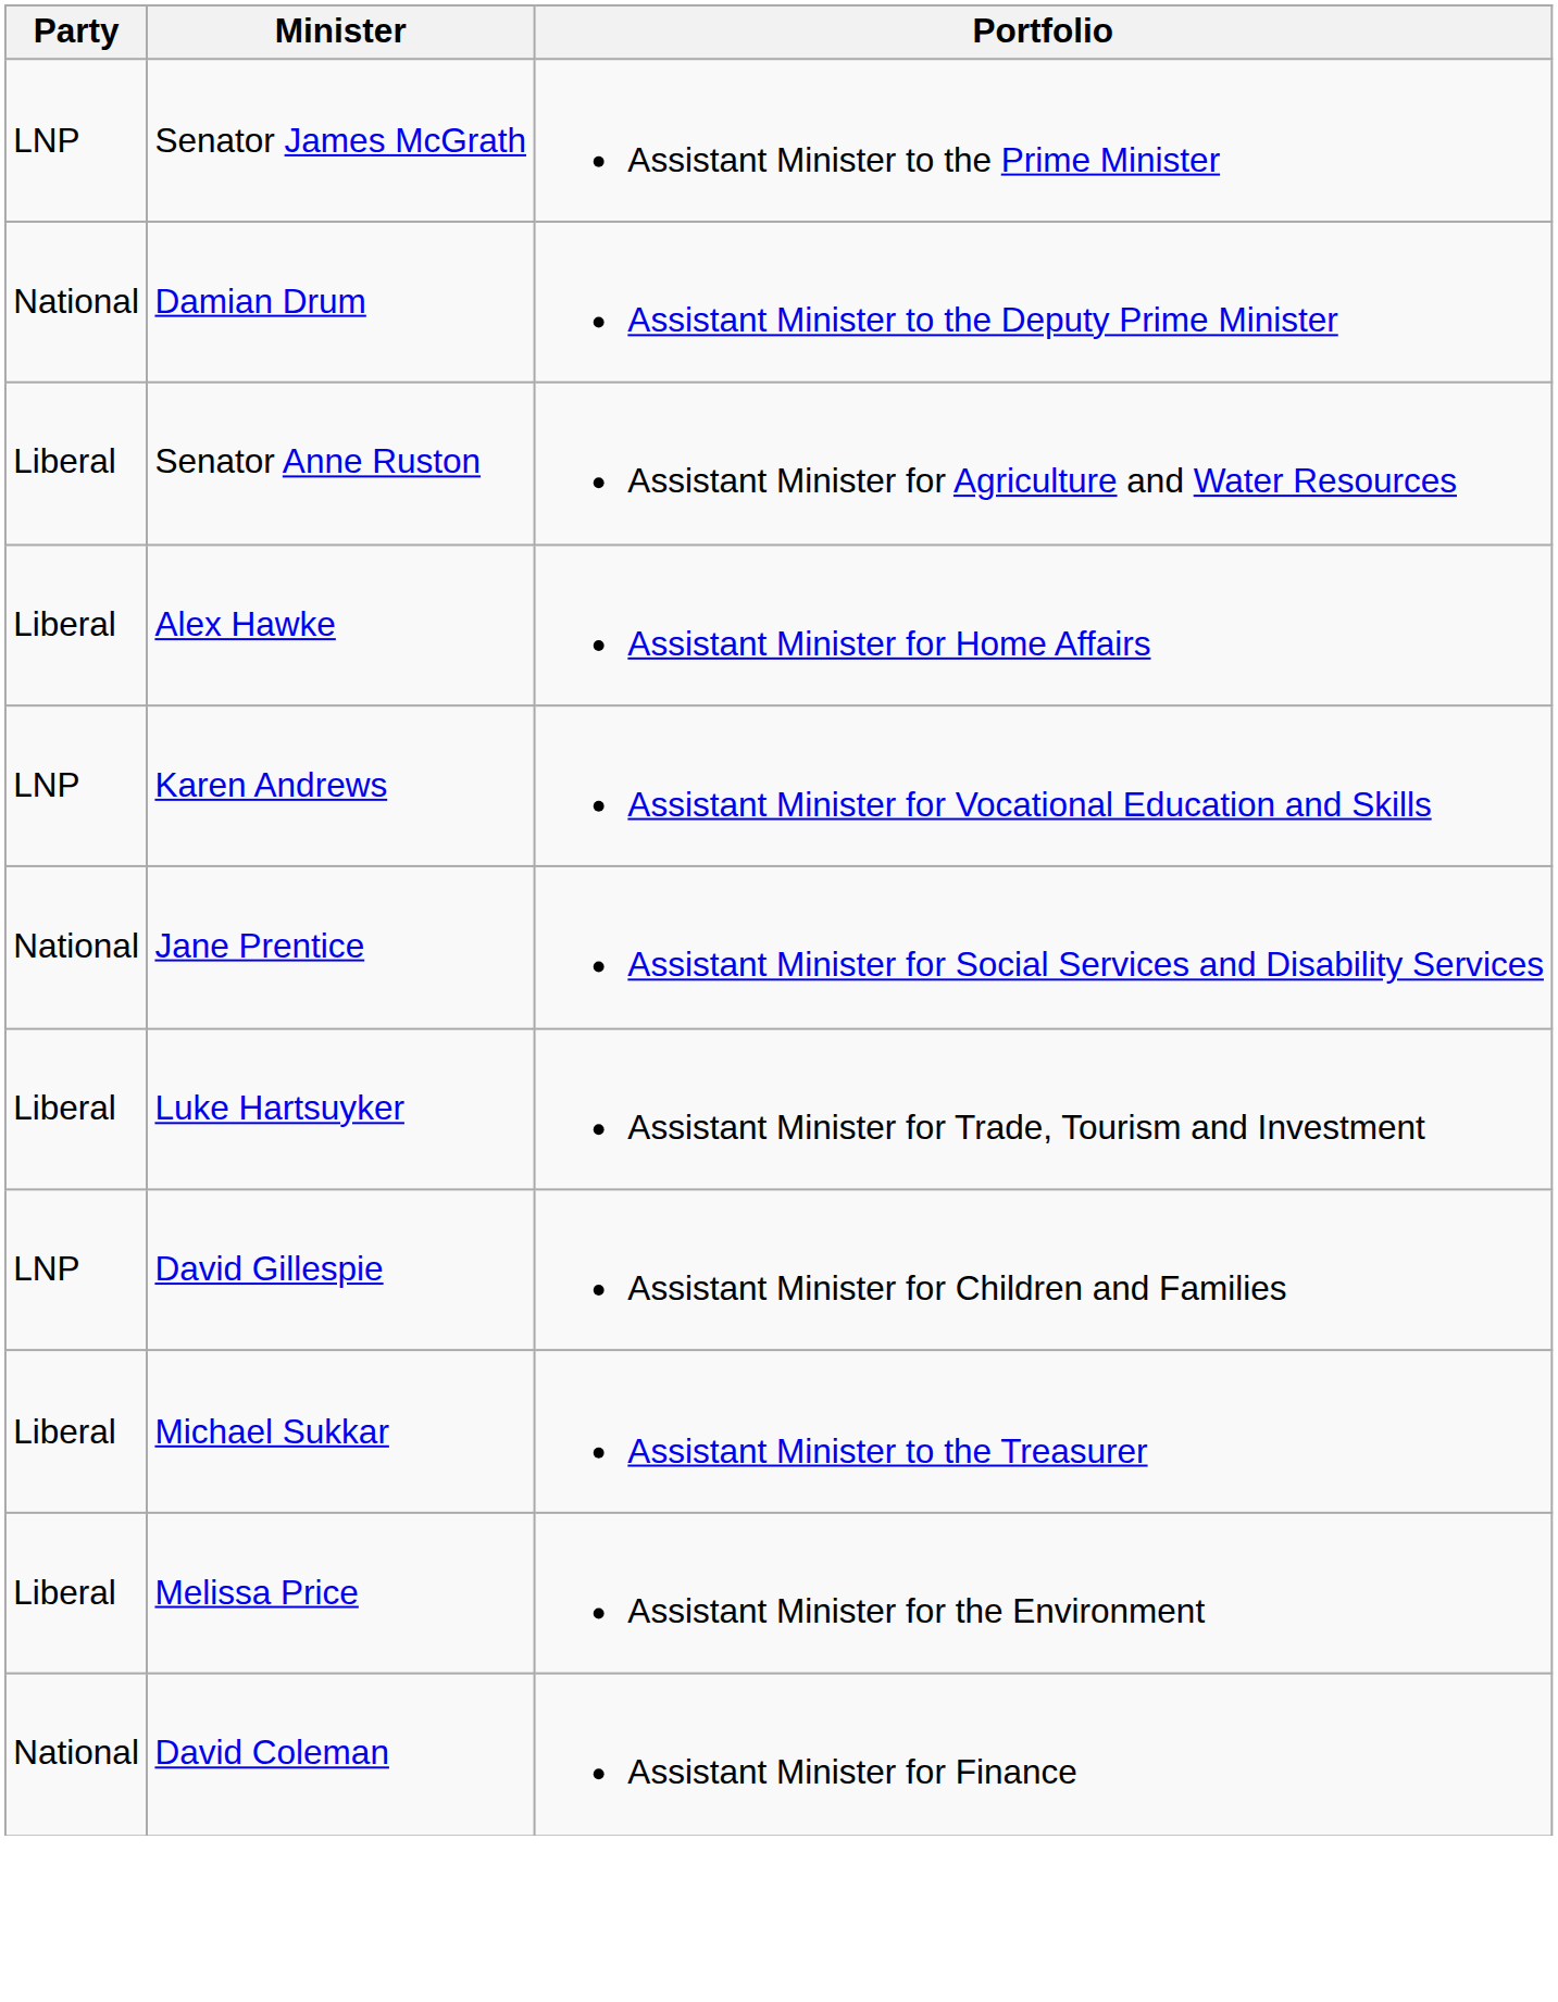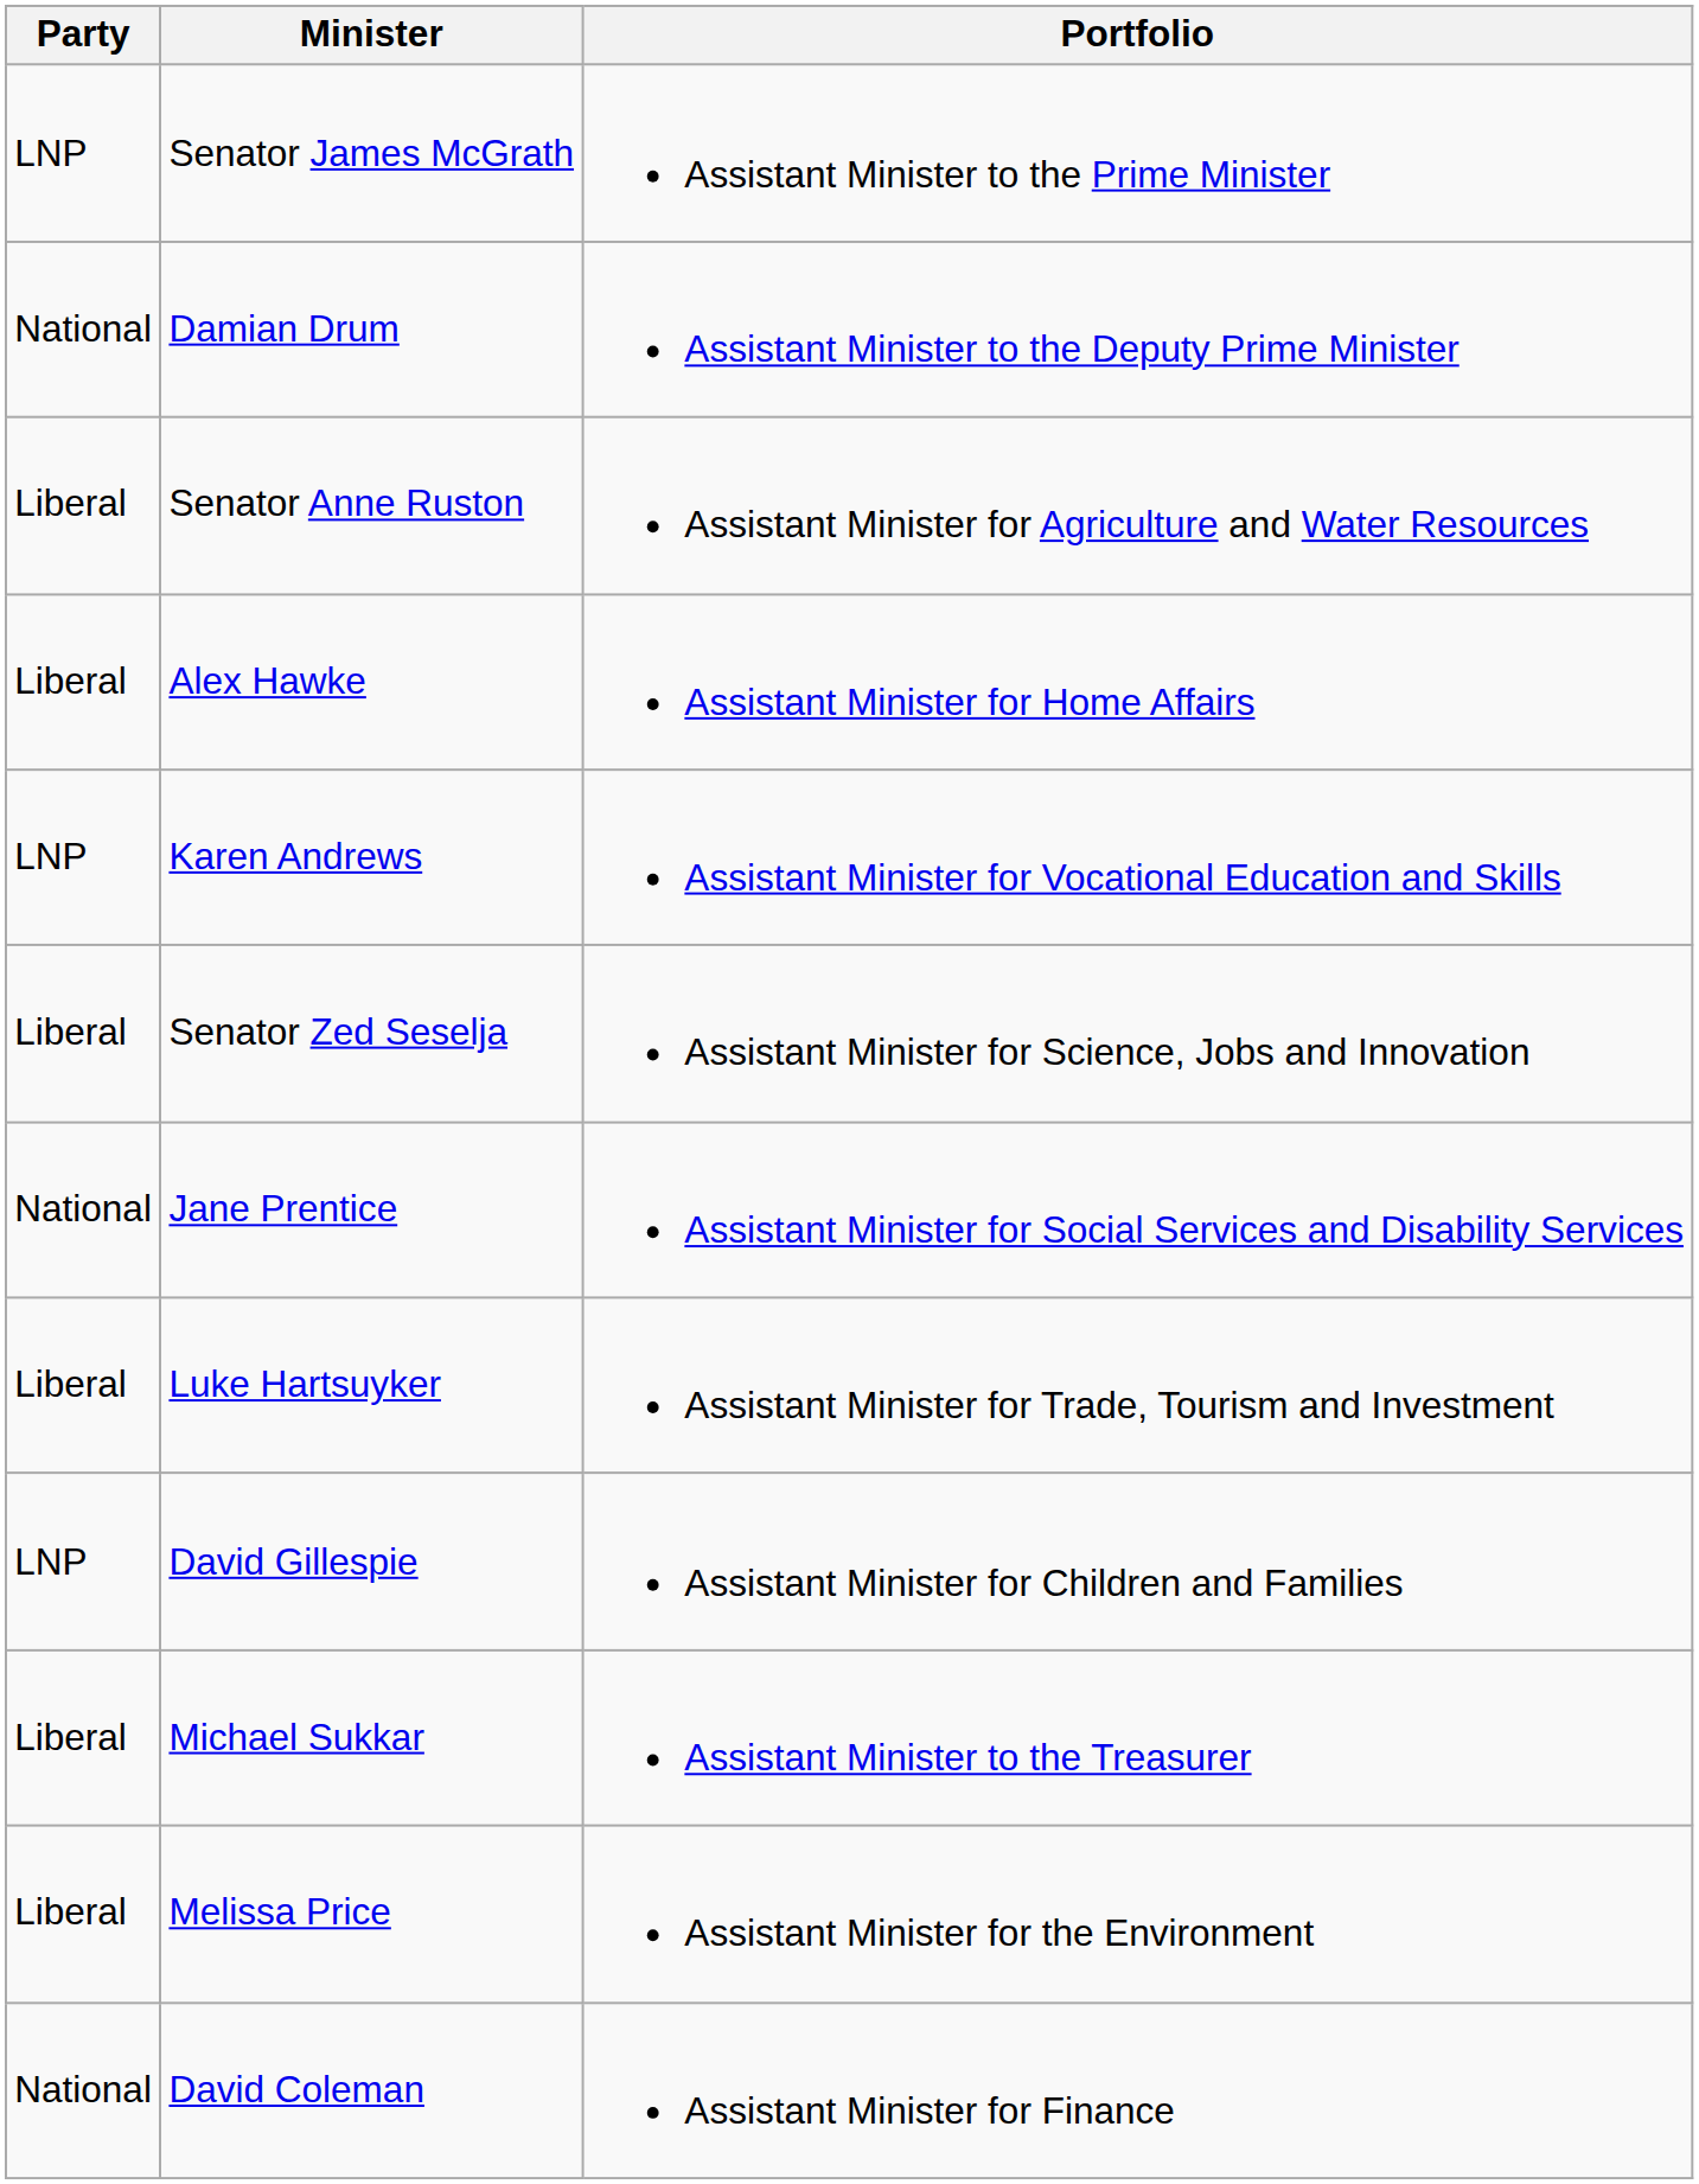+ row: Liberal | Senator Zed Seselja | Assistant Minister for Science, Jobs and Innovation
